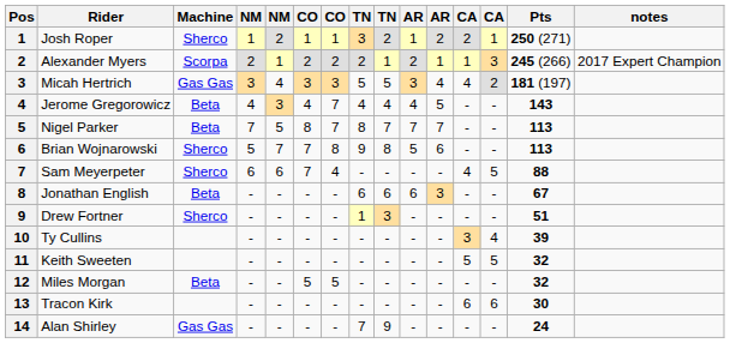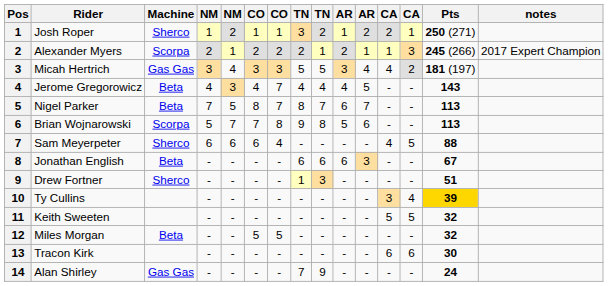Nigel Parker | column 10: 7 -> 6
Brian Wojnarowski | Machine: Sherco -> Scorpa
Sam Meyerpeter | column 6: 7 -> 6
Ty Cullins | Pts: no background -> gold background
